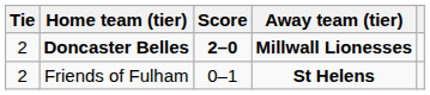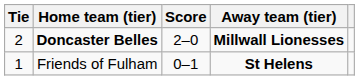Doncaster Belles | Score: bold -> normal
Friends of Fulham | Tie: 2 -> 1
